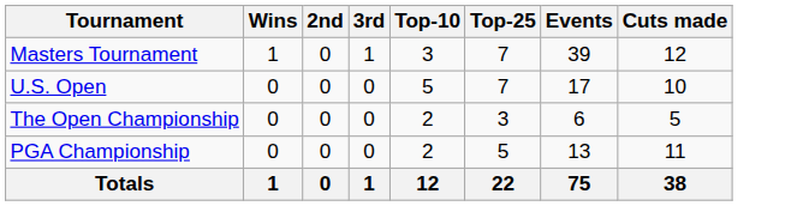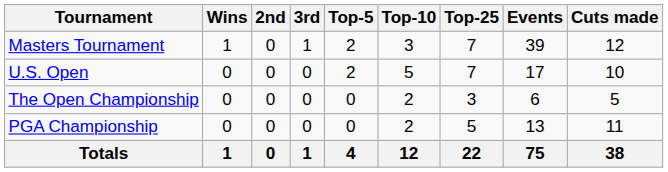+ column: Top-5 | 2 | 2 | 0 | 0 | 4
